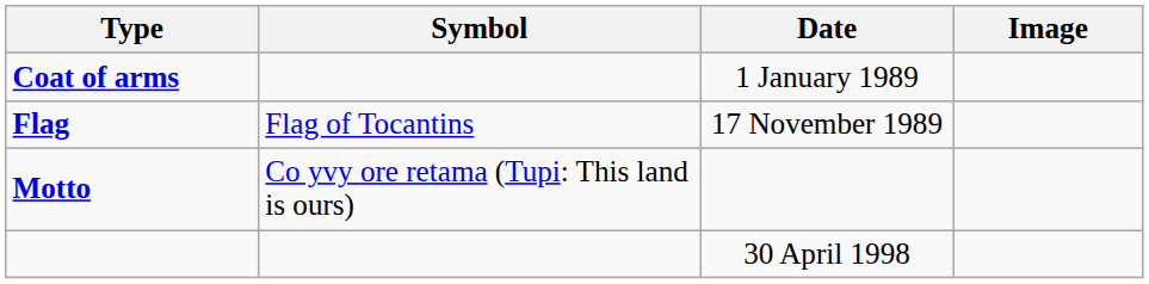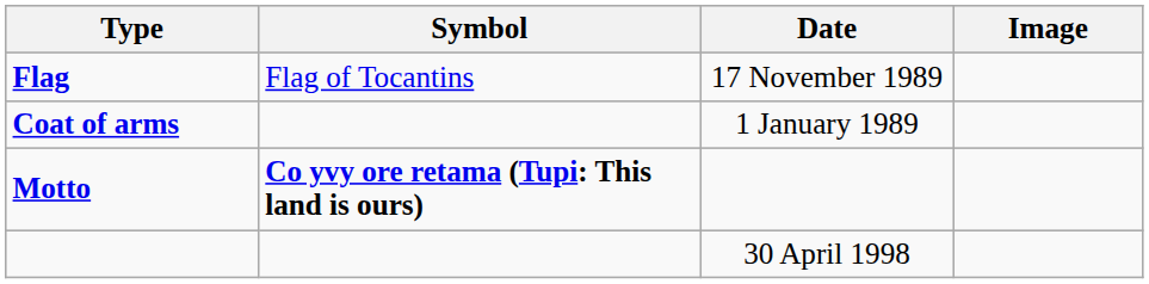rows swapped: Flag <-> Coat of arms
Motto | Symbol: normal -> bold
